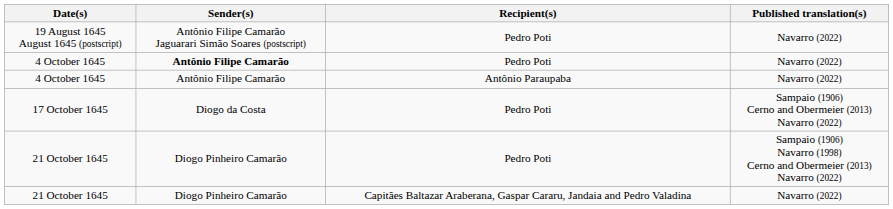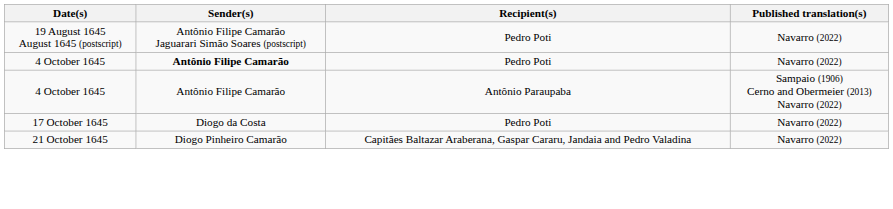4 October 1645 / Antônio Paraupaba | Published translation(s): Navarro (2022) -> Sampaio (1906) Cerno and Obermeier (2013) Navarro (2022)
17 October 1645 | Published translation(s): Sampaio (1906) Cerno and Obermeier (2013) Navarro (2022) -> Navarro (2022)
- row: 21 October 1645 | Diogo Pinheiro Camarão | Pedro Poti | Sampaio (1906) Navarro (1998) Cerno and Obermeier (2013) Navarro (2022)
